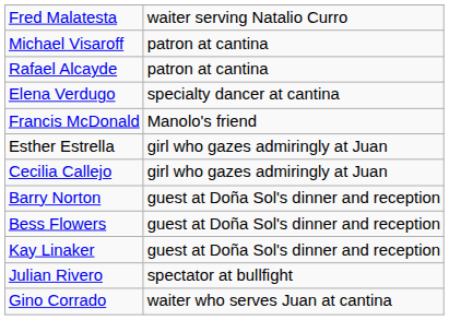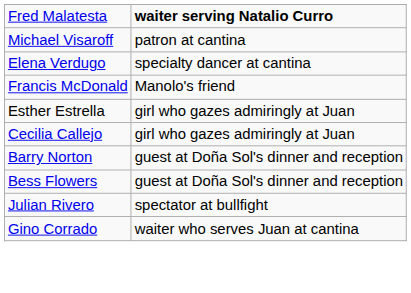Fred Malatesta | column 2: normal -> bold
- row: Rafael Alcayde | patron at cantina
- row: Kay Linaker | guest at Doña Sol's dinner and reception
